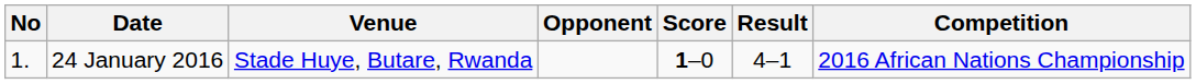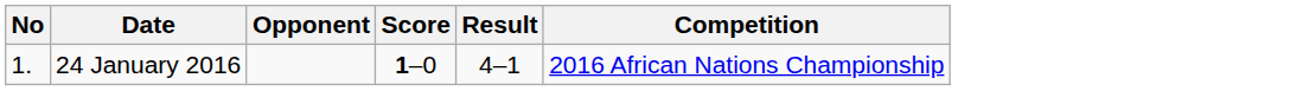- column: Venue | Stade Huye, Butare, Rwanda
